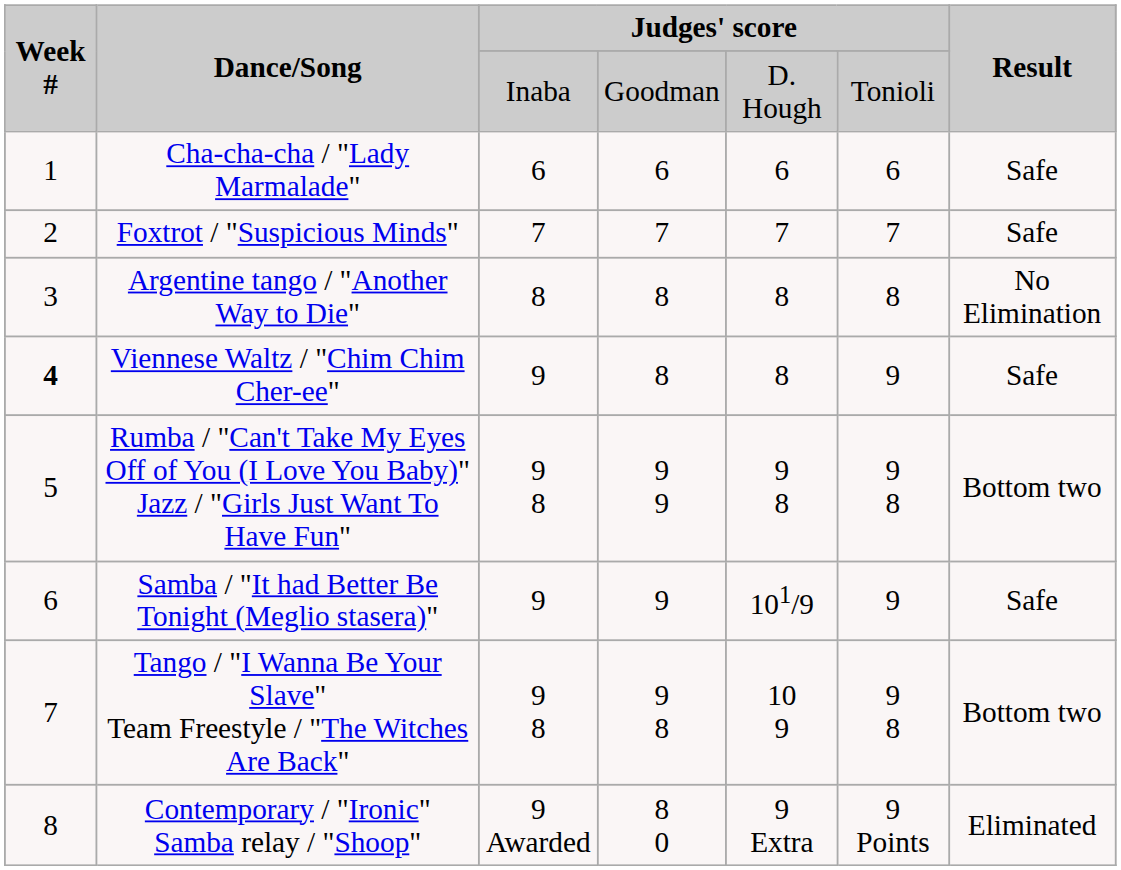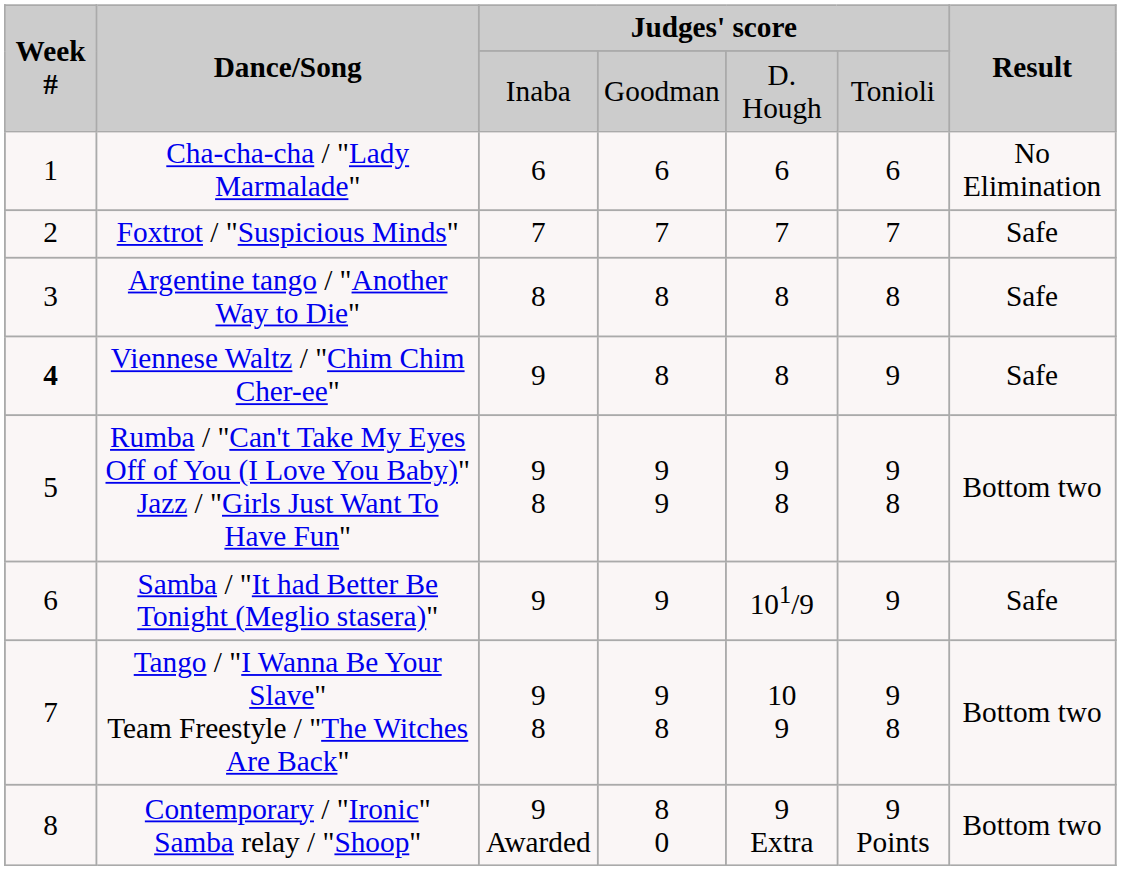Cha-cha-cha / "Lady Marmalade" | Result: Safe -> No Elimination
Argentine tango / "Another Way to Die" | Result: No Elimination -> Safe
Contemporary / "Ironic" Samba relay / "Shoop" | Result: Eliminated -> Bottom two
